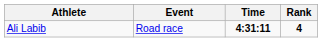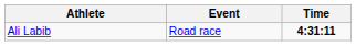- column: Rank | 4
